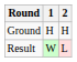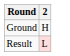- column: 1 | H | W
